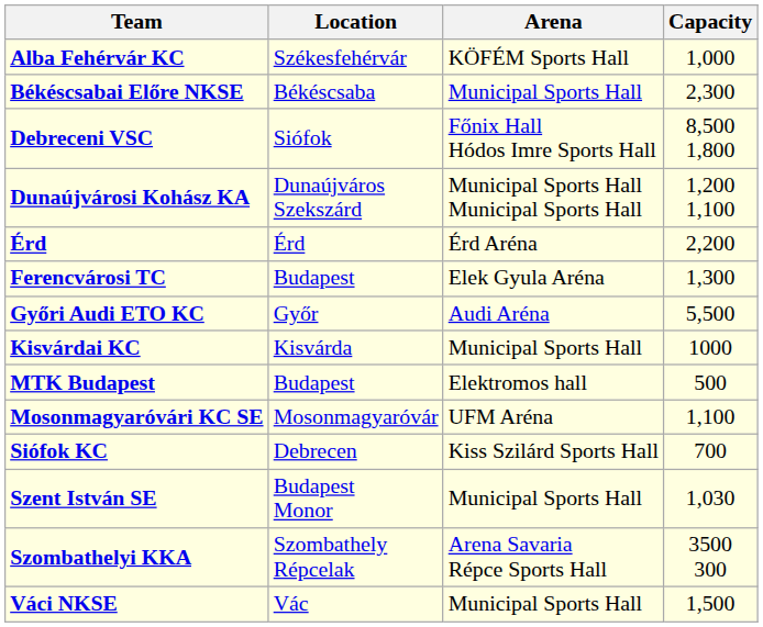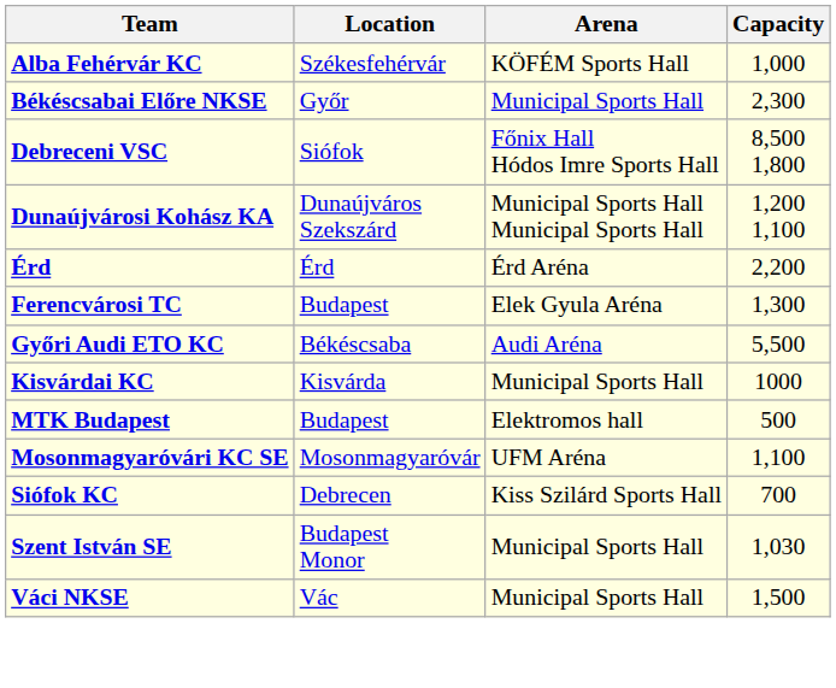Békéscsabai Előre NKSE | Location: Békéscsaba -> Győr
Győri Audi ETO KC | Location: Győr -> Békéscsaba
- row: Szombathelyi KKA | Szombathely Répcelak | Arena Savaria Répce Sports Hall | 3500 300
